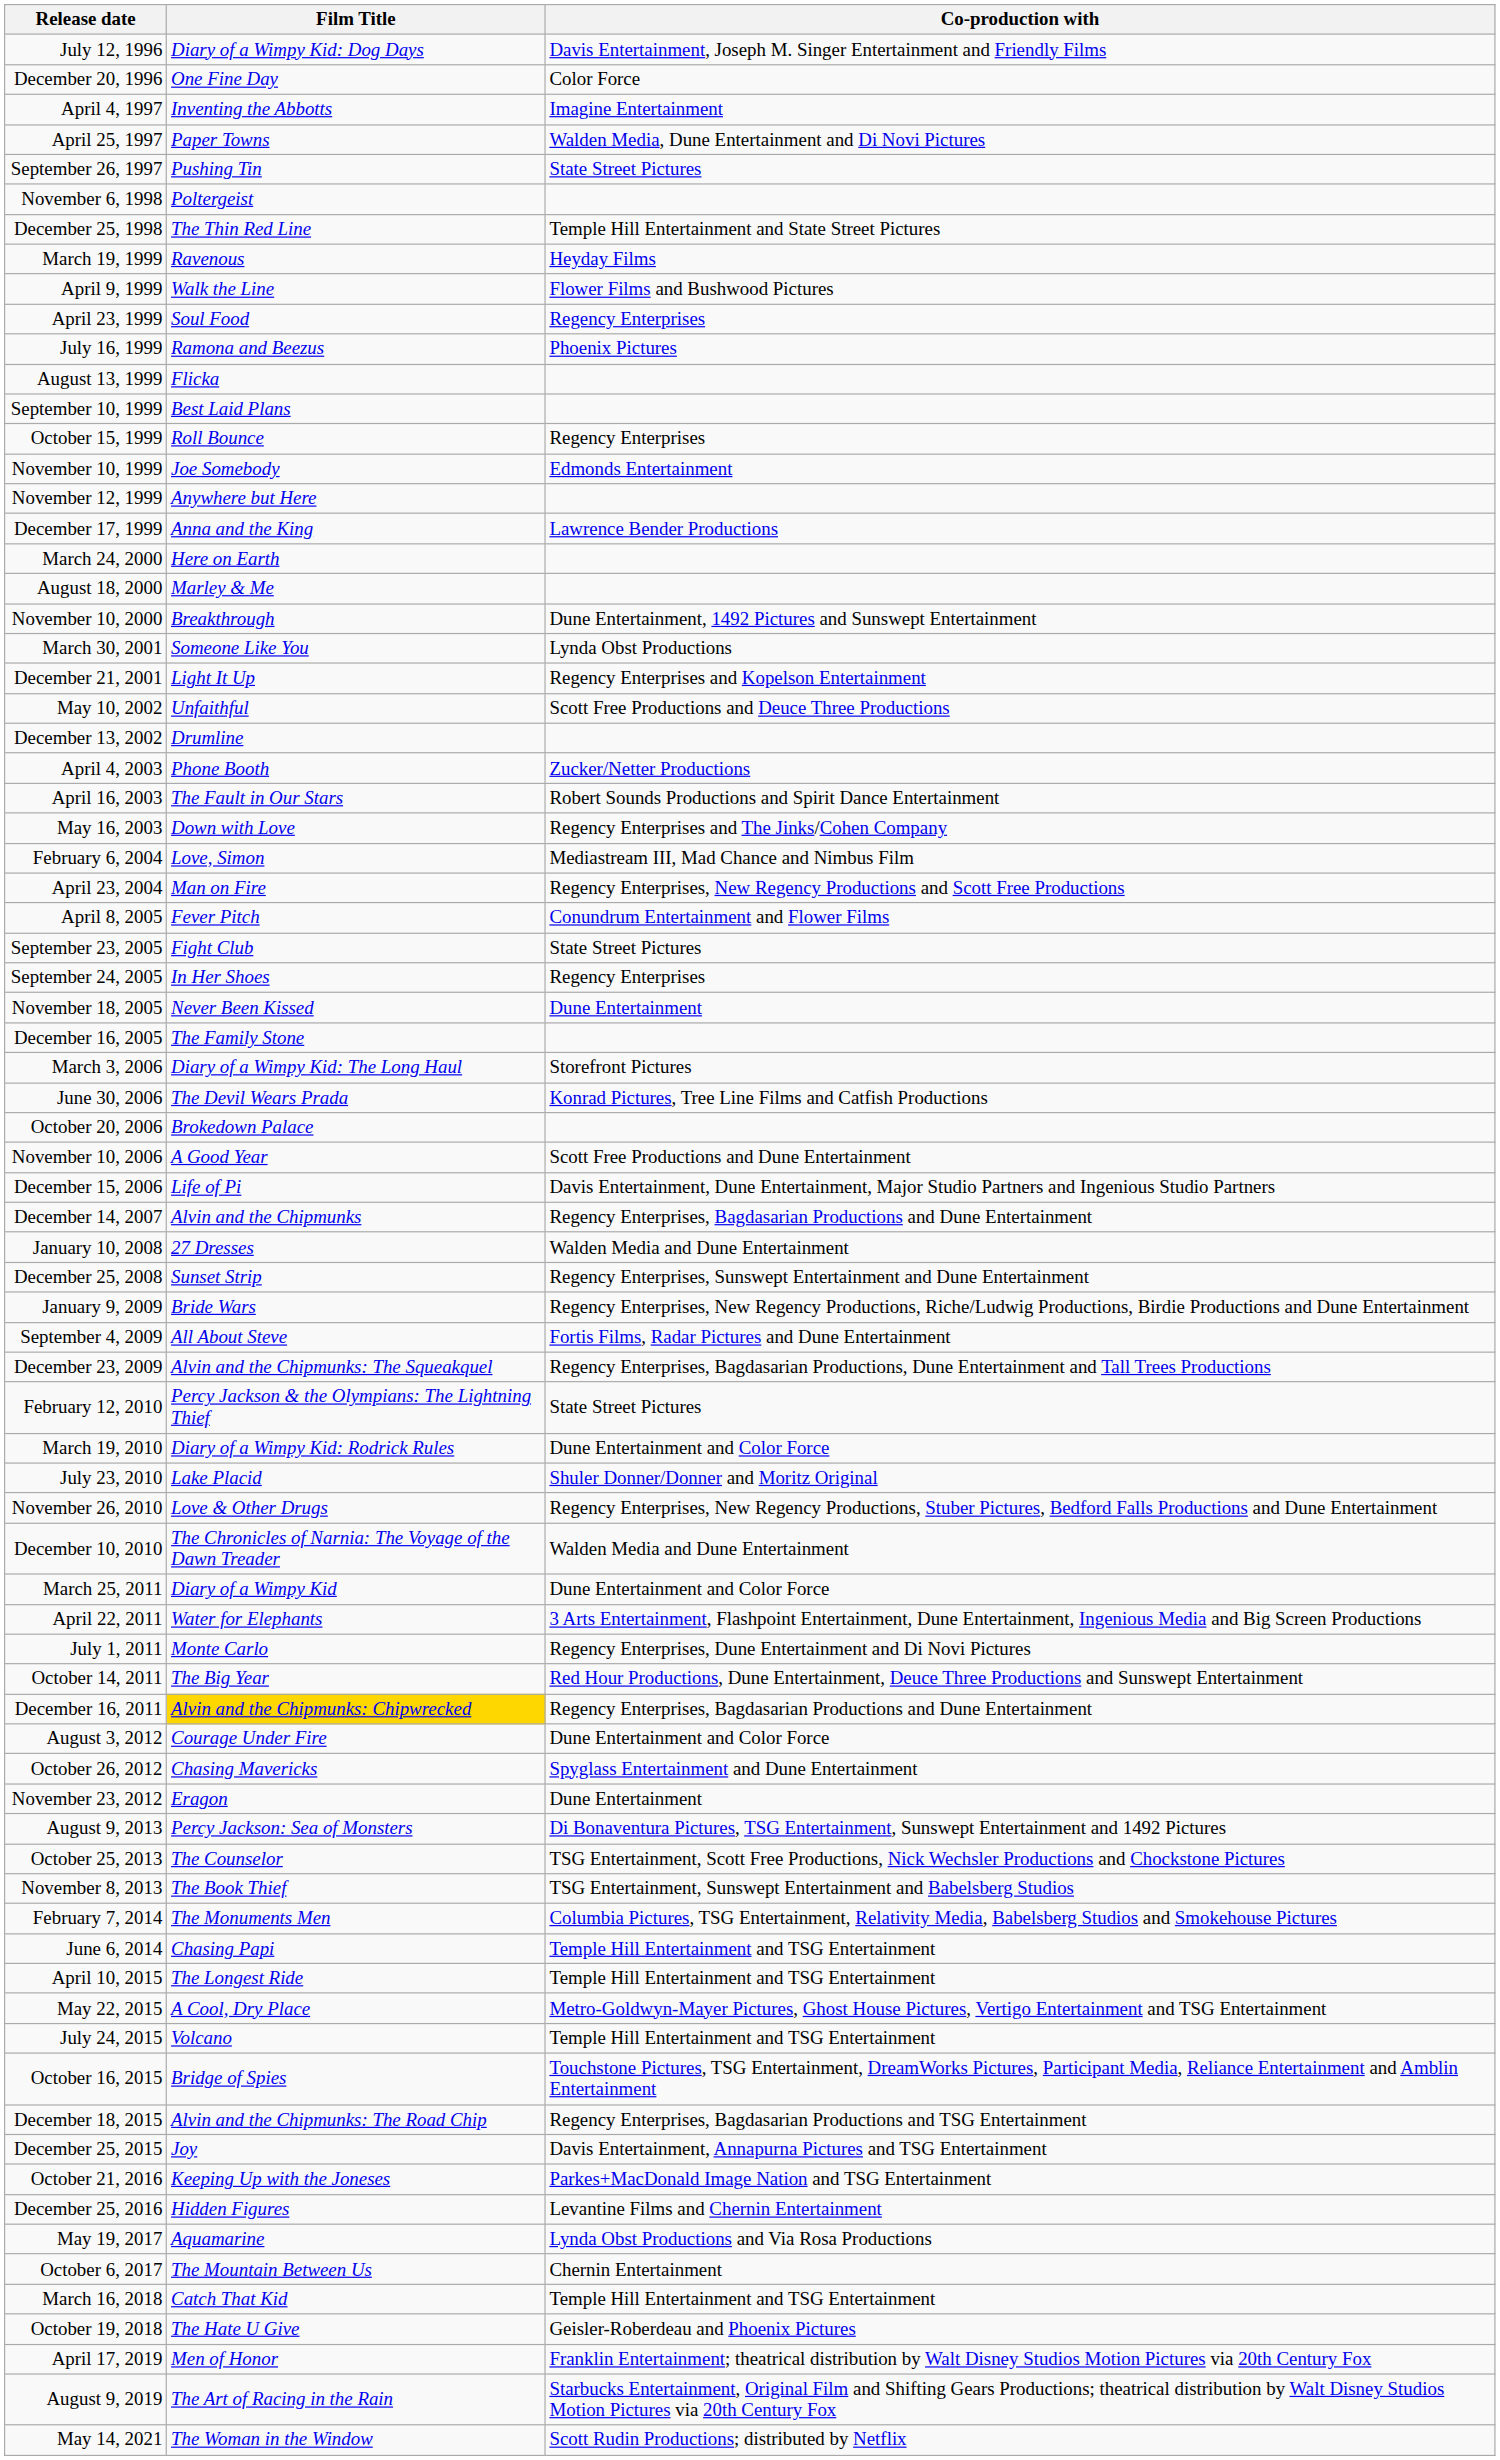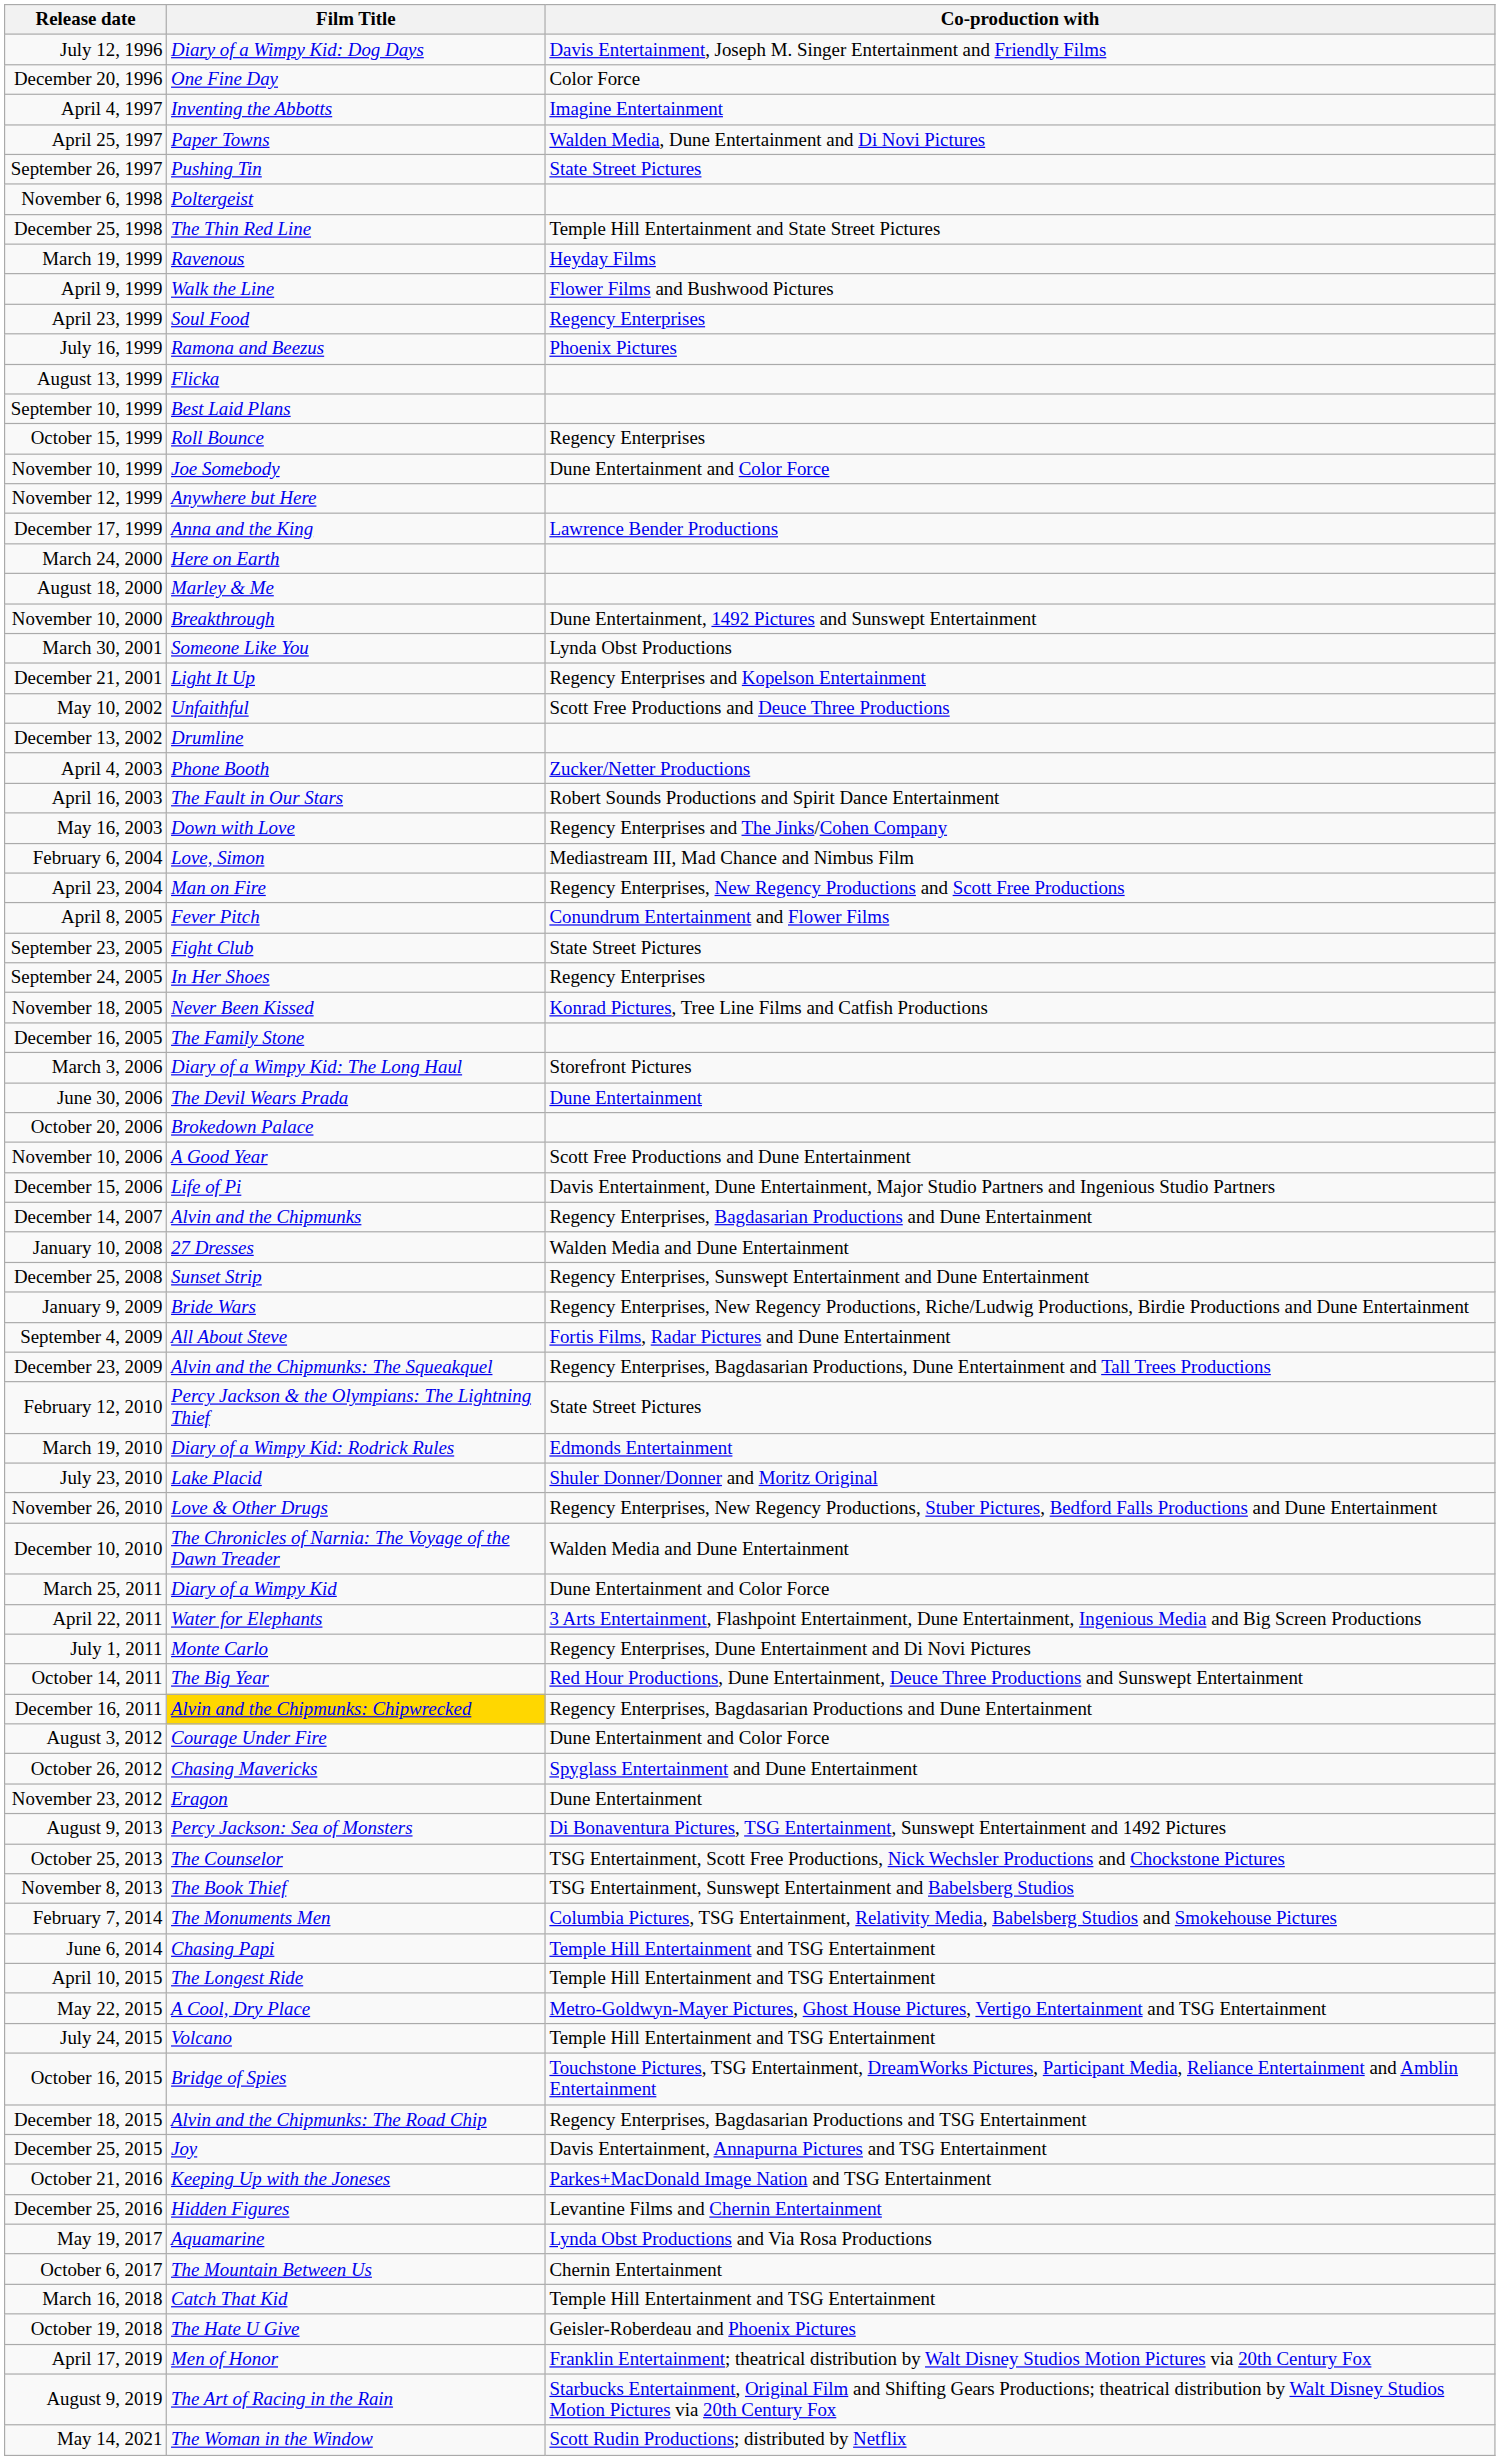November 10, 1999 | Co-production with: Edmonds Entertainment -> Dune Entertainment and Color Force
November 18, 2005 | Co-production with: Dune Entertainment -> Konrad Pictures, Tree Line Films and Catfish Productions
June 30, 2006 | Co-production with: Konrad Pictures, Tree Line Films and Catfish Productions -> Dune Entertainment
March 19, 2010 | Co-production with: Dune Entertainment and Color Force -> Edmonds Entertainment
